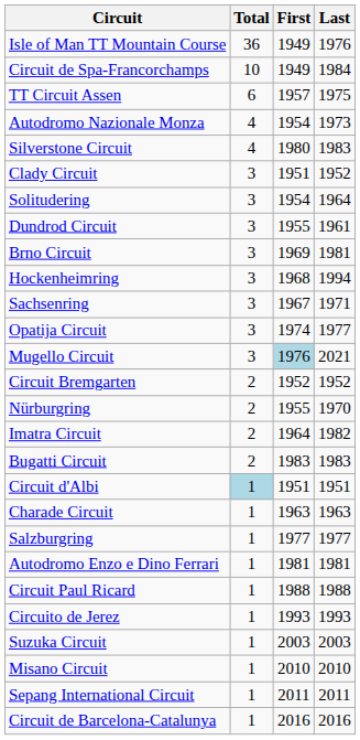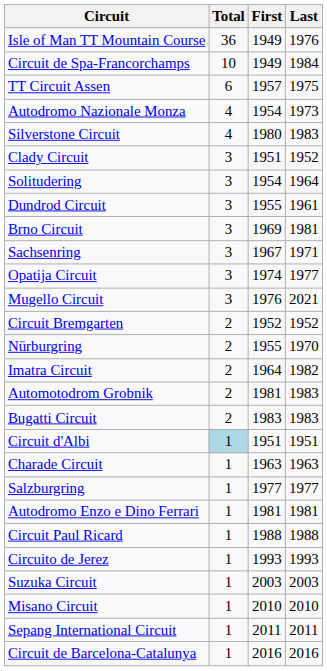- row: Hockenheimring | 3 | 1968 | 1994
Mugello Circuit | First: lightblue background -> no background
+ row: Automotodrom Grobnik | 2 | 1981 | 1983
